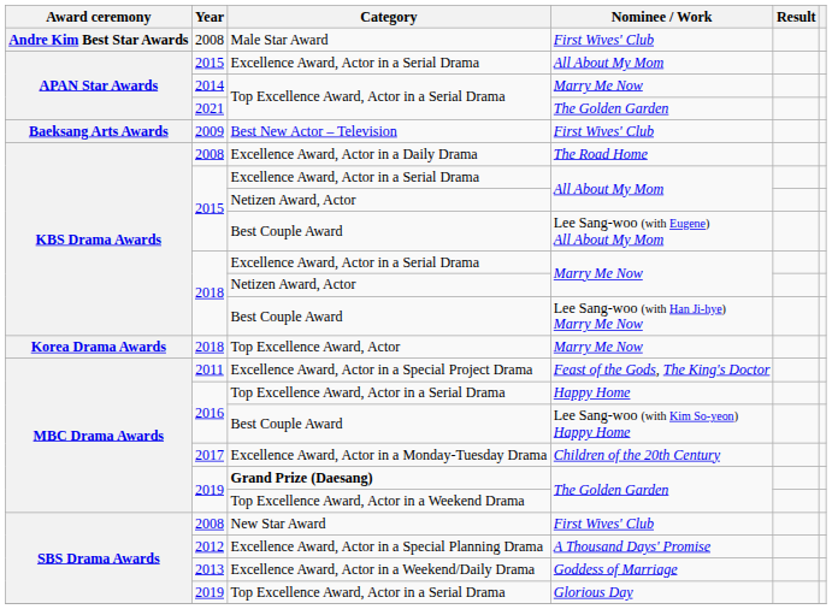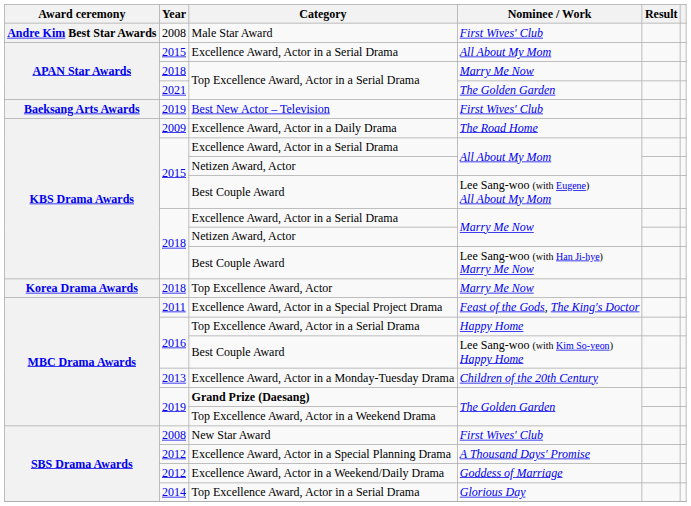Top Excellence Award, Actor in a Serial Drama / Marry Me Now | Year: 2014 -> 2018
Best New Actor – Television | Year: 2009 -> 2019
Excellence Award, Actor in a Daily Drama | Year: 2008 -> 2009
Excellence Award, Actor in a Monday-Tuesday Drama | Year: 2017 -> 2013
Excellence Award, Actor in a Weekend/Daily Drama | Year: 2013 -> 2012
Top Excellence Award, Actor in a Serial Drama / Glorious Day | Year: 2019 -> 2014
